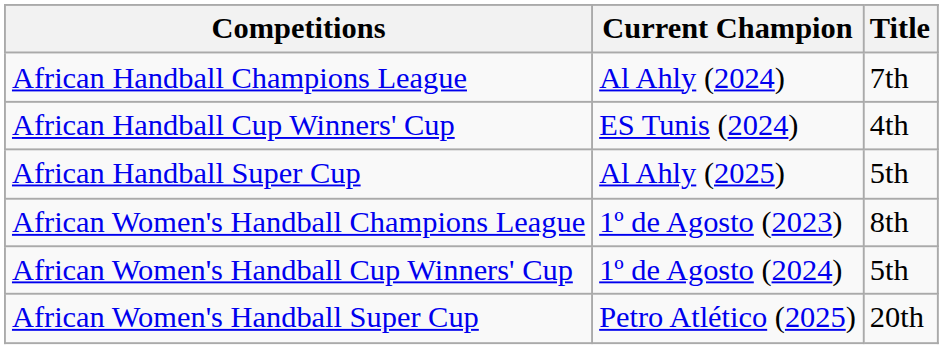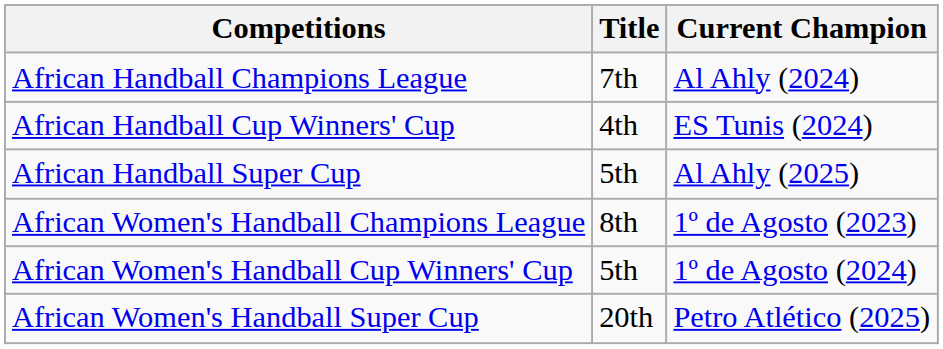columns swapped: Current Champion <-> Title
